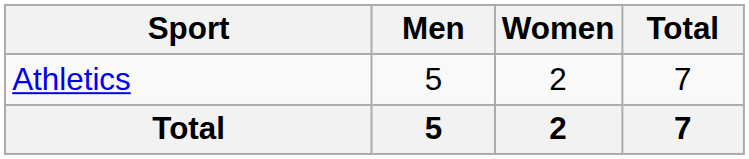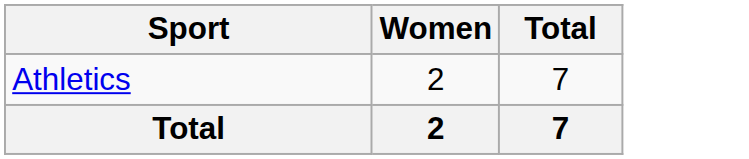- column: Men | 5 | 5
